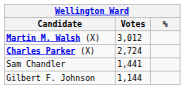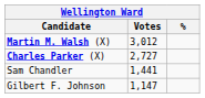Charles Parker (X) | Votes: 2,724 -> 2,727
Gilbert F. Johnson | Votes: 1,144 -> 1,147
